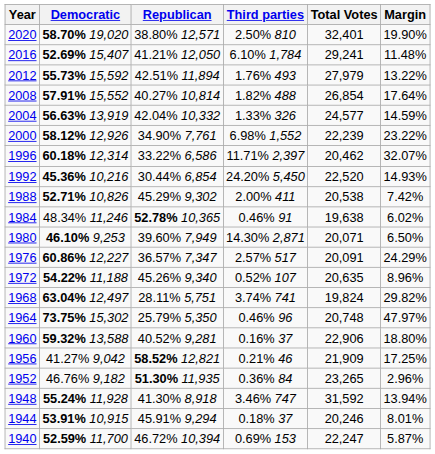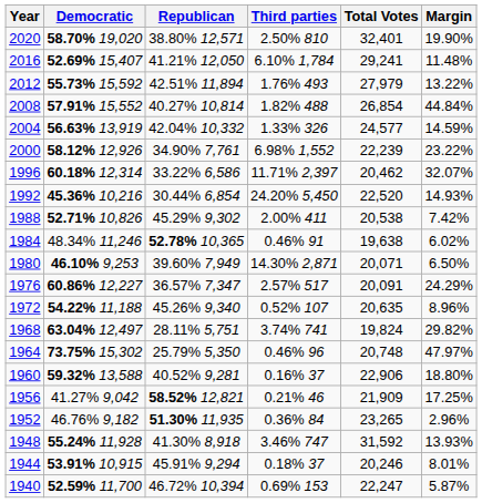2008 | Margin: 17.64% -> 44.84%
1948 | Margin: 13.94% -> 13.93%
